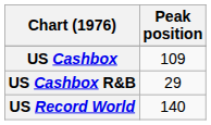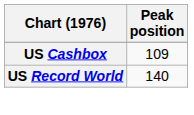- row: US Cashbox R&B | 29
